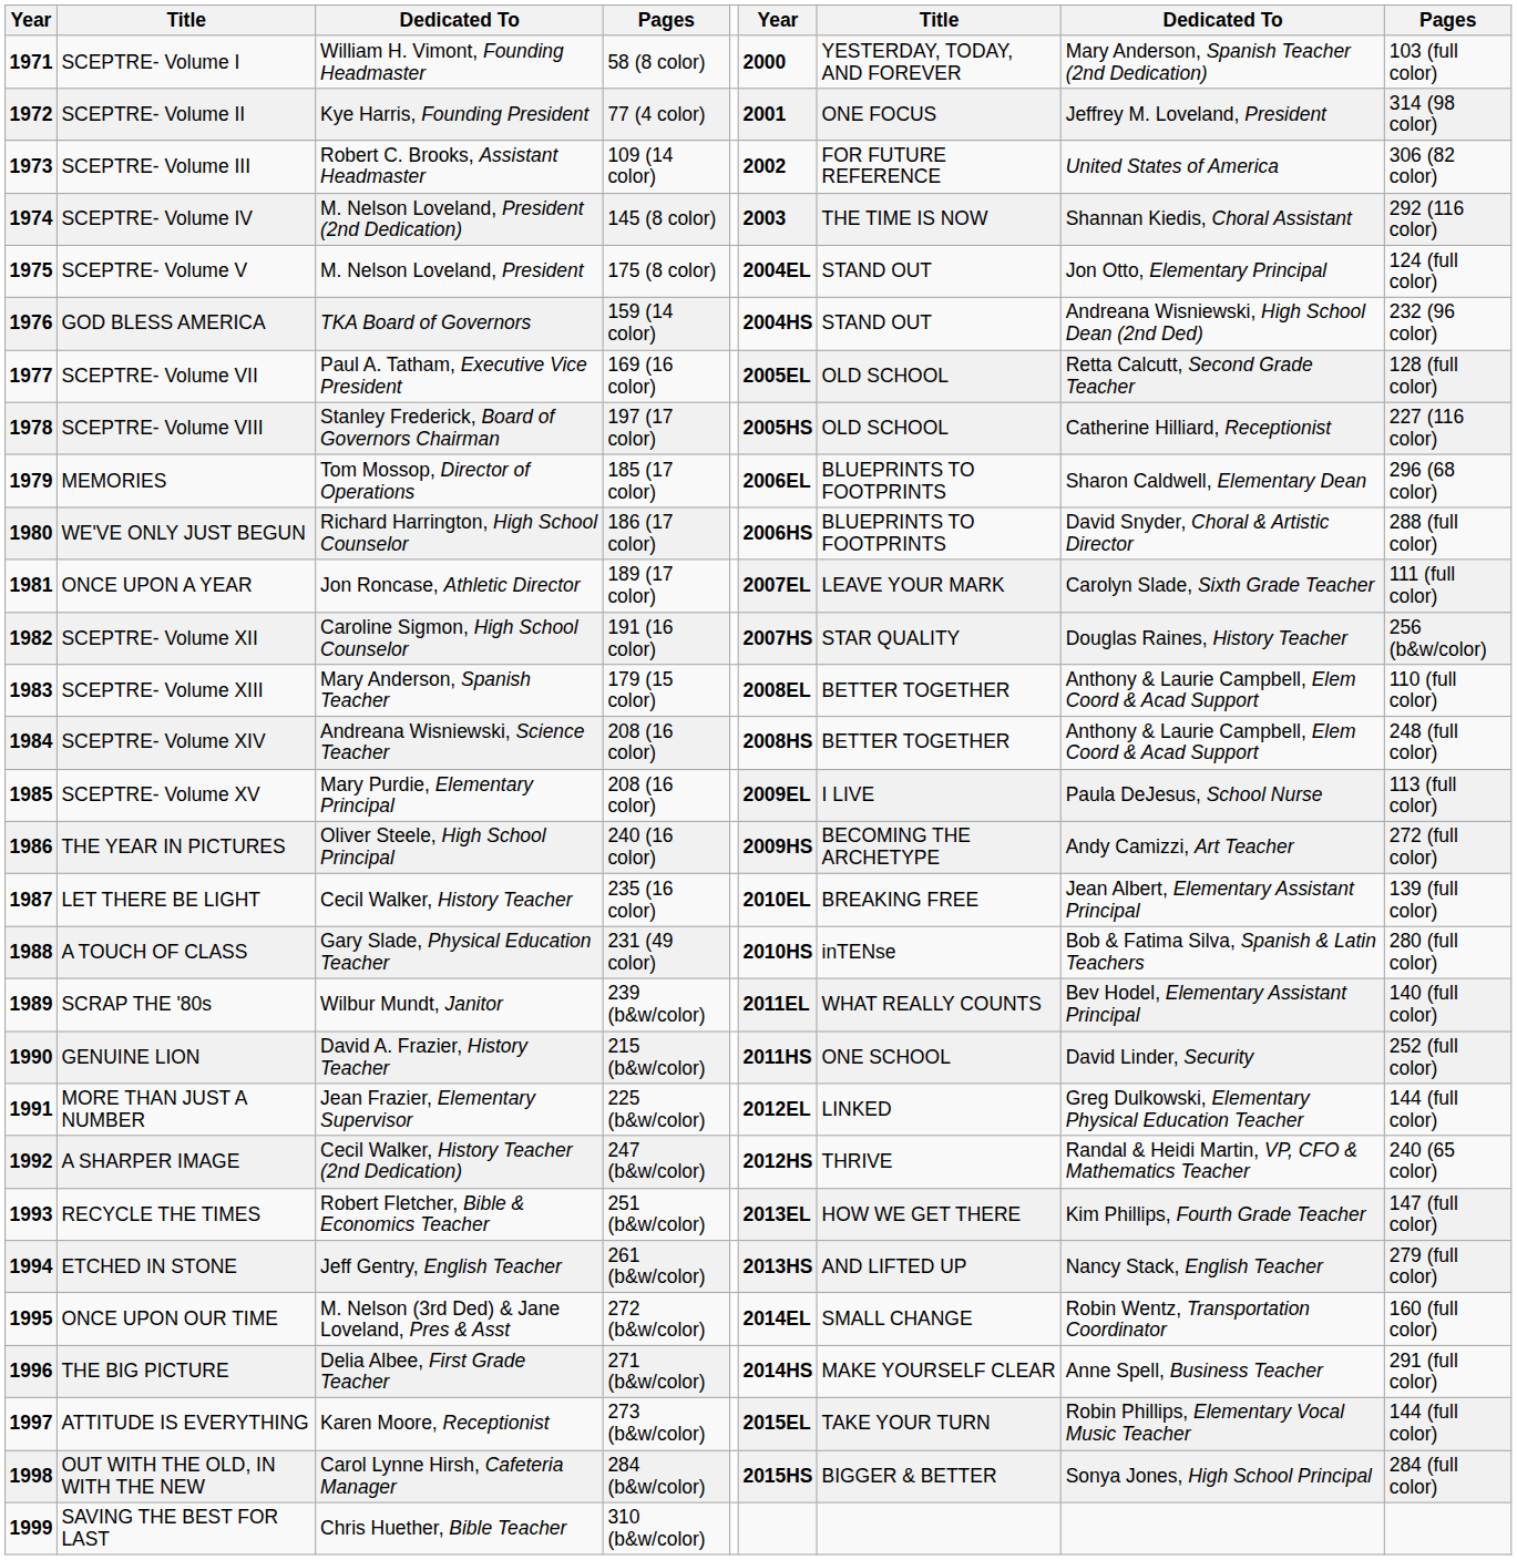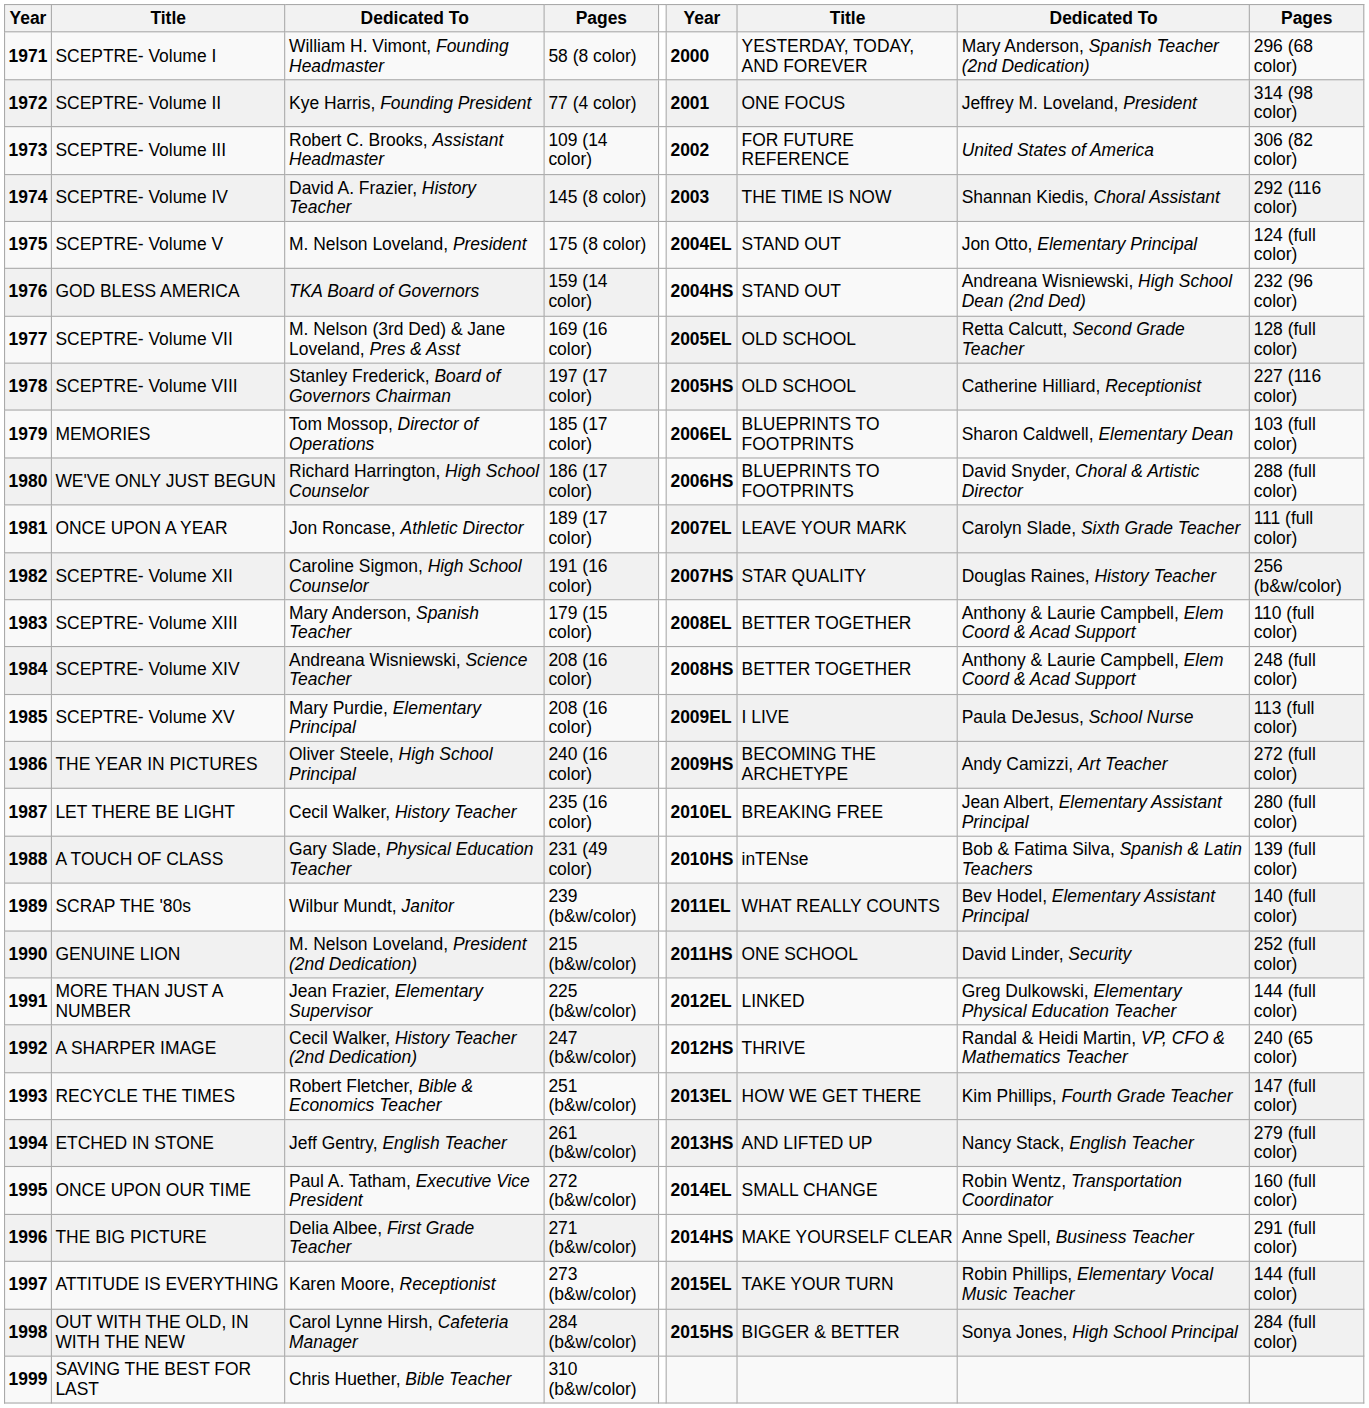SCEPTRE- Volume I | column 9: 103 (full color) -> 296 (68 color)
SCEPTRE- Volume IV | column 3: M. Nelson Loveland, President (2nd Dedication) -> David A. Frazier, History Teacher
SCEPTRE- Volume VII | column 3: Paul A. Tatham, Executive Vice President -> M. Nelson (3rd Ded) & Jane Loveland, Pres & Asst
MEMORIES | column 9: 296 (68 color) -> 103 (full color)
LET THERE BE LIGHT | column 9: 139 (full color) -> 280 (full color)
A TOUCH OF CLASS | column 9: 280 (full color) -> 139 (full color)
GENUINE LION | column 3: David A. Frazier, History Teacher -> M. Nelson Loveland, President (2nd Dedication)
ONCE UPON OUR TIME | column 3: M. Nelson (3rd Ded) & Jane Loveland, Pres & Asst -> Paul A. Tatham, Executive Vice President
